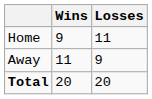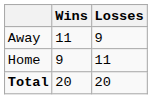rows swapped: Home <-> Away
